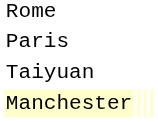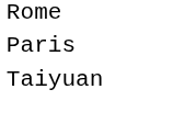- row: Manchester
